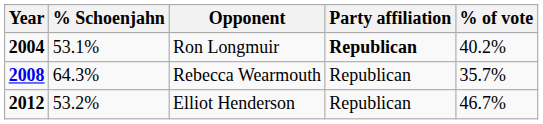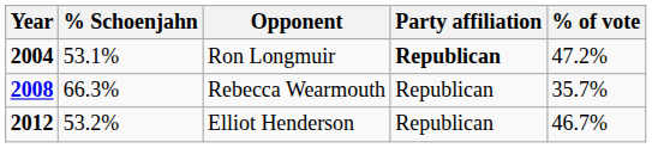Ron Longmuir | % of vote: 40.2% -> 47.2%
Rebecca Wearmouth | % Schoenjahn: 64.3% -> 66.3%
